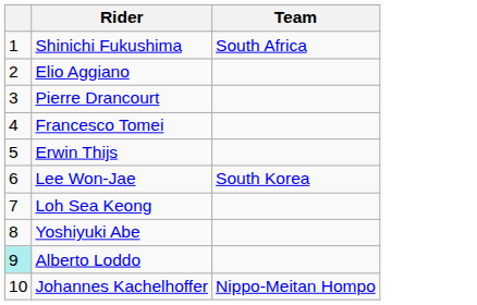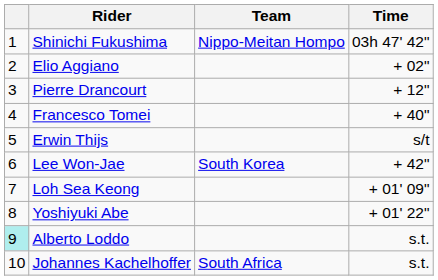+ column: Time | 03h 47' 42" | + 02" | + 12" | + 40" | s/t | + 42" | + 01' 09" | + 01' 22" | s.t. | s.t.
Shinichi Fukushima | Team: South Africa -> Nippo-Meitan Hompo
Johannes Kachelhoffer | Team: Nippo-Meitan Hompo -> South Africa
